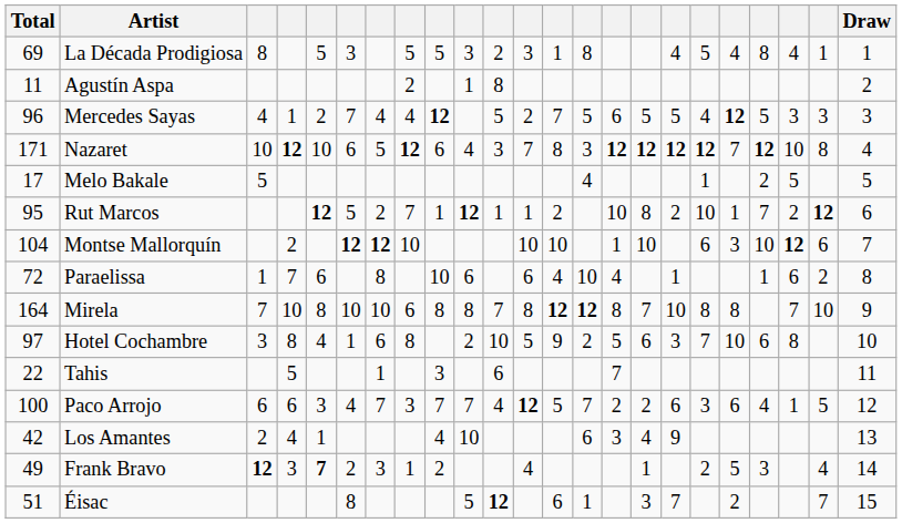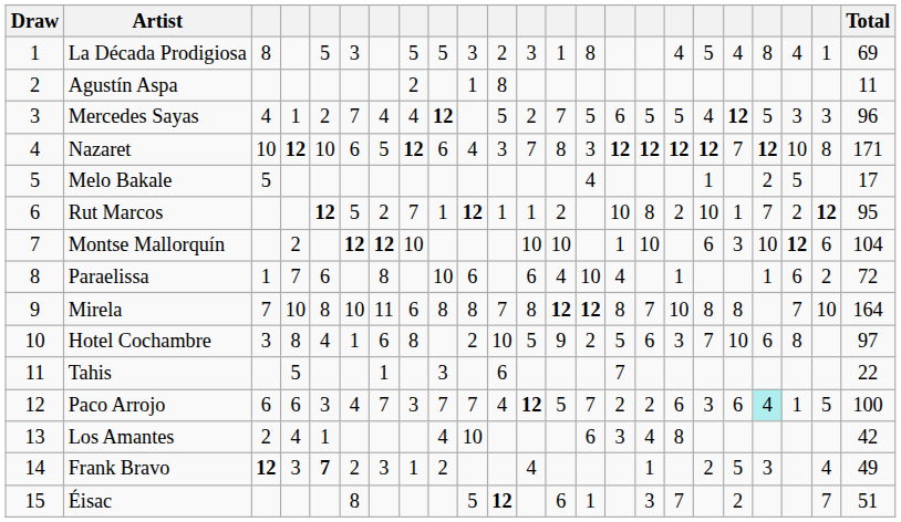columns swapped: Draw <-> Total
Mirela | column 7: 10 -> 11
Paco Arrojo | column 20: no background -> paleturquoise background
Los Amantes | column 17: 9 -> 8
